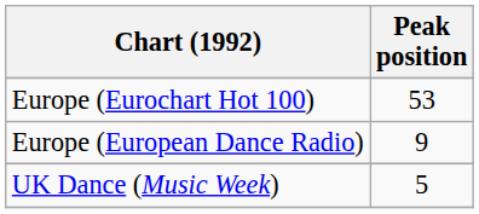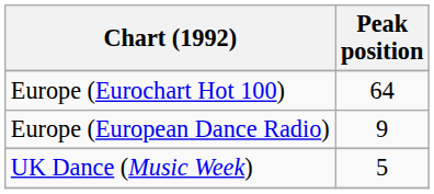Europe (Eurochart Hot 100) | Peak position: 53 -> 64
